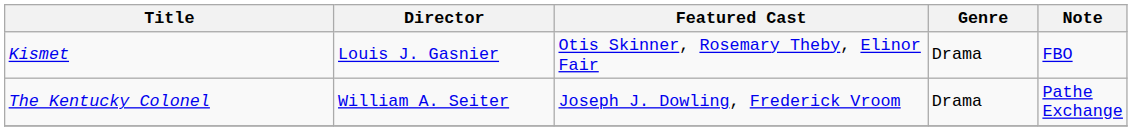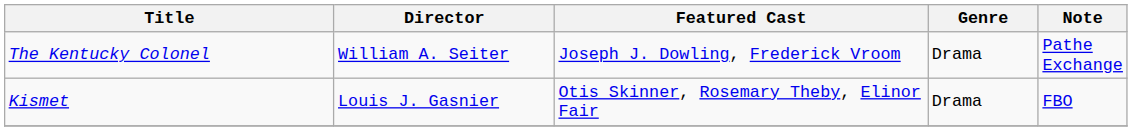rows swapped: The Kentucky Colonel <-> Kismet
